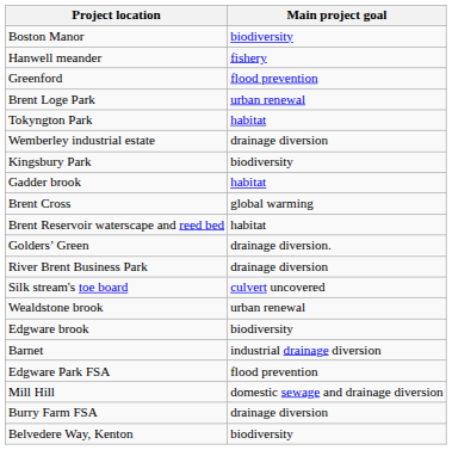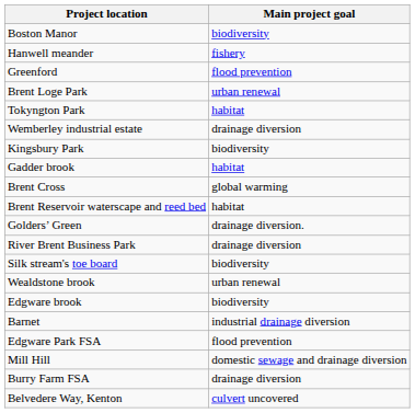Silk stream's toe board | Main project goal: culvert uncovered -> biodiversity
Belvedere Way, Kenton | Main project goal: biodiversity -> culvert uncovered
